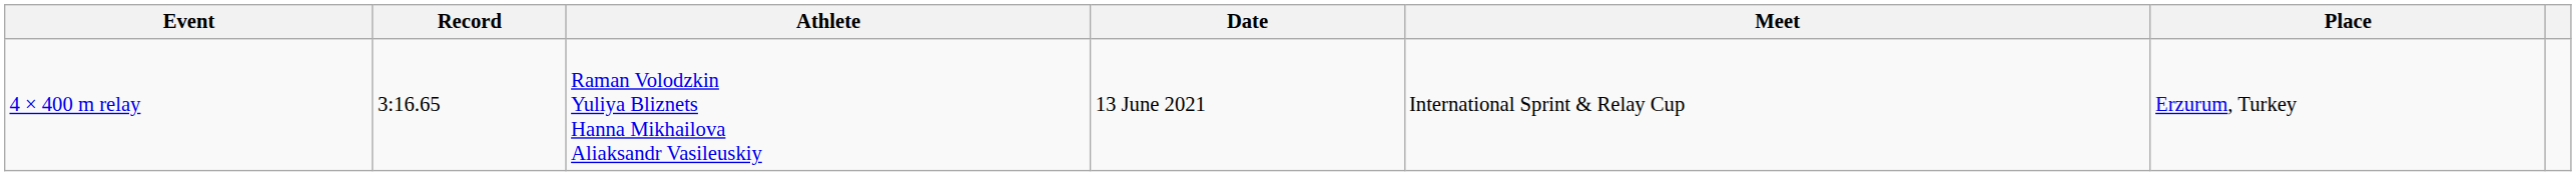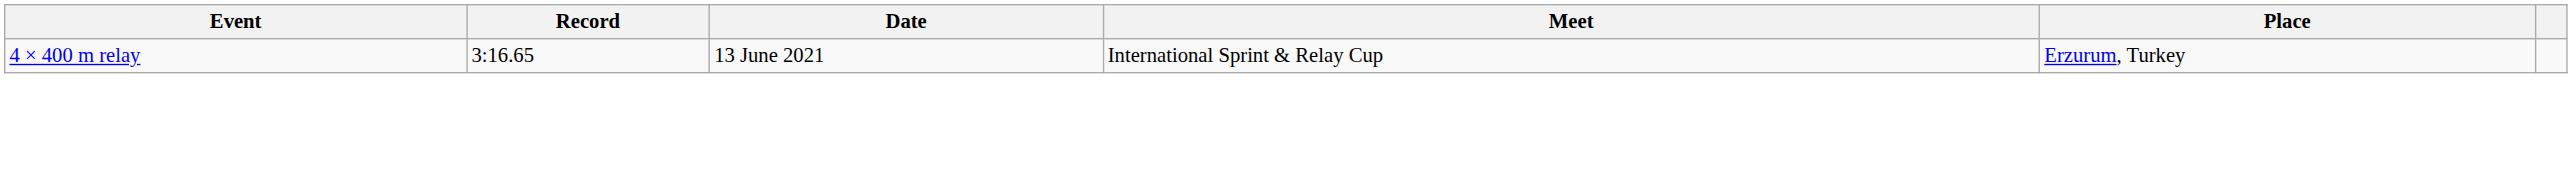- column: Athlete | Raman Volodzkin Yuliya Bliznets Hanna Mikhailova Aliaksandr Vasileuskiy
